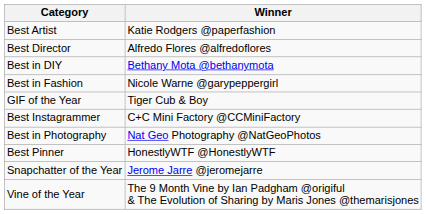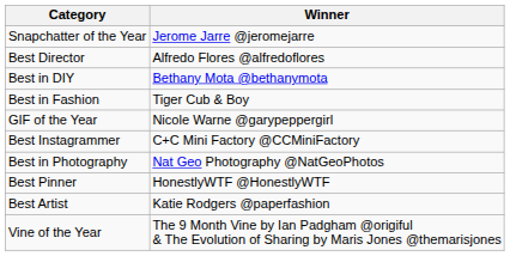rows swapped: Best Artist <-> Snapchatter of the Year
Best in Fashion | Winner: Nicole Warne @garypeppergirl -> Tiger Cub & Boy
GIF of the Year | Winner: Tiger Cub & Boy -> Nicole Warne @garypeppergirl
